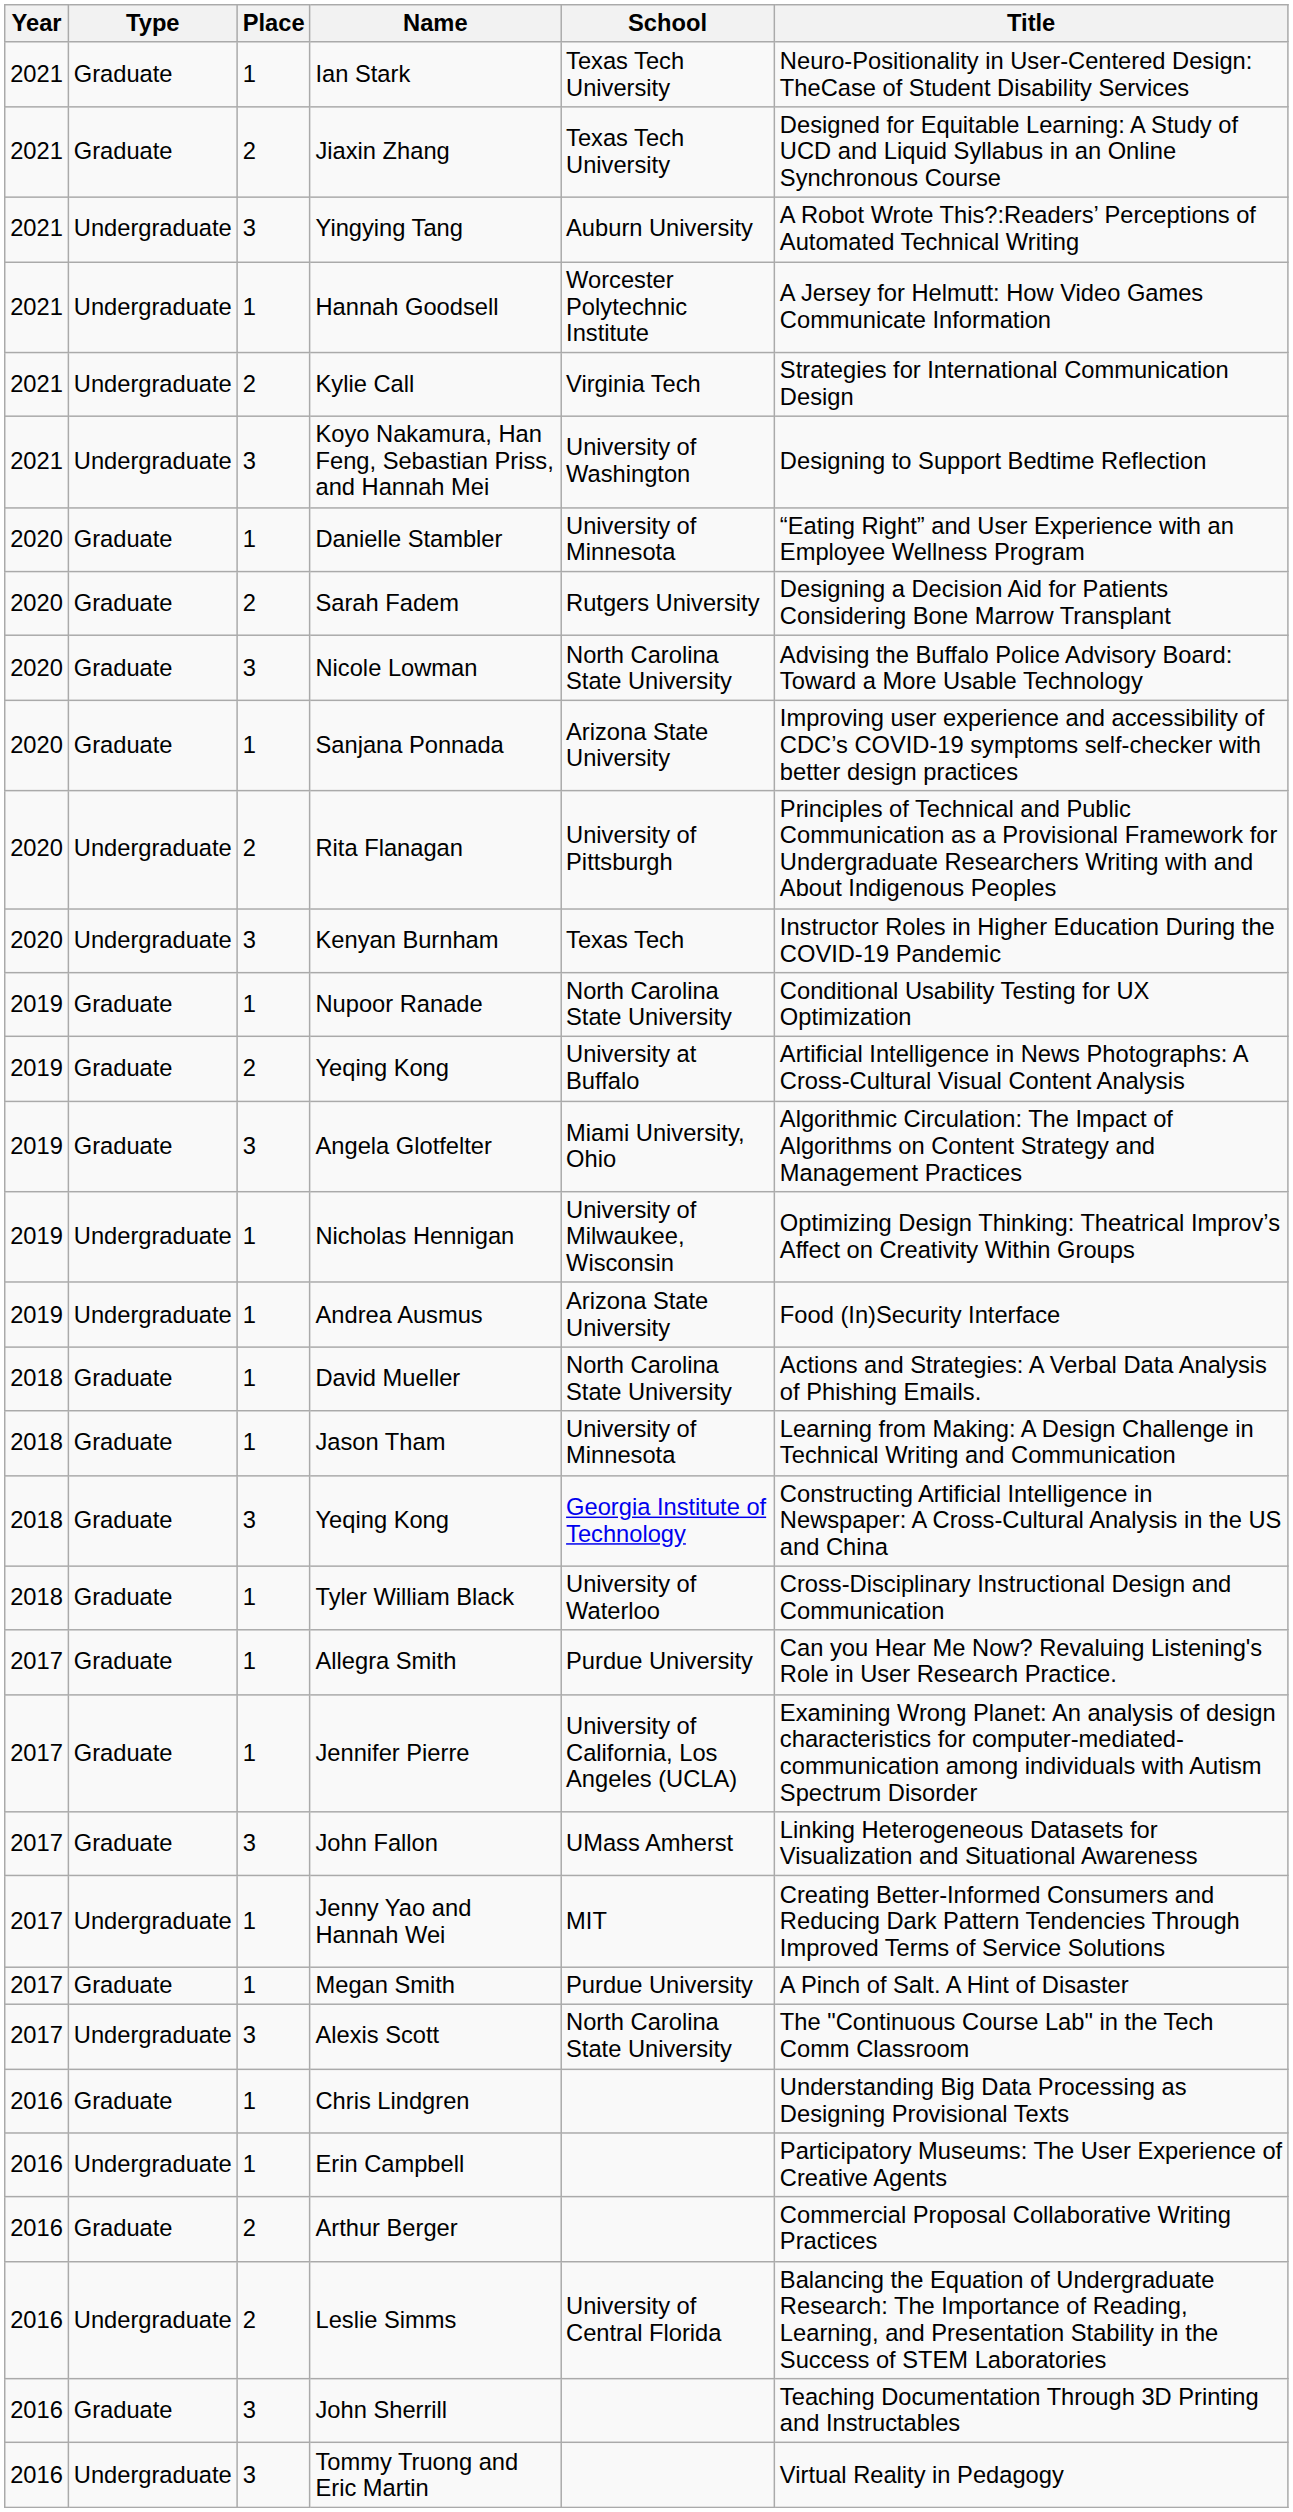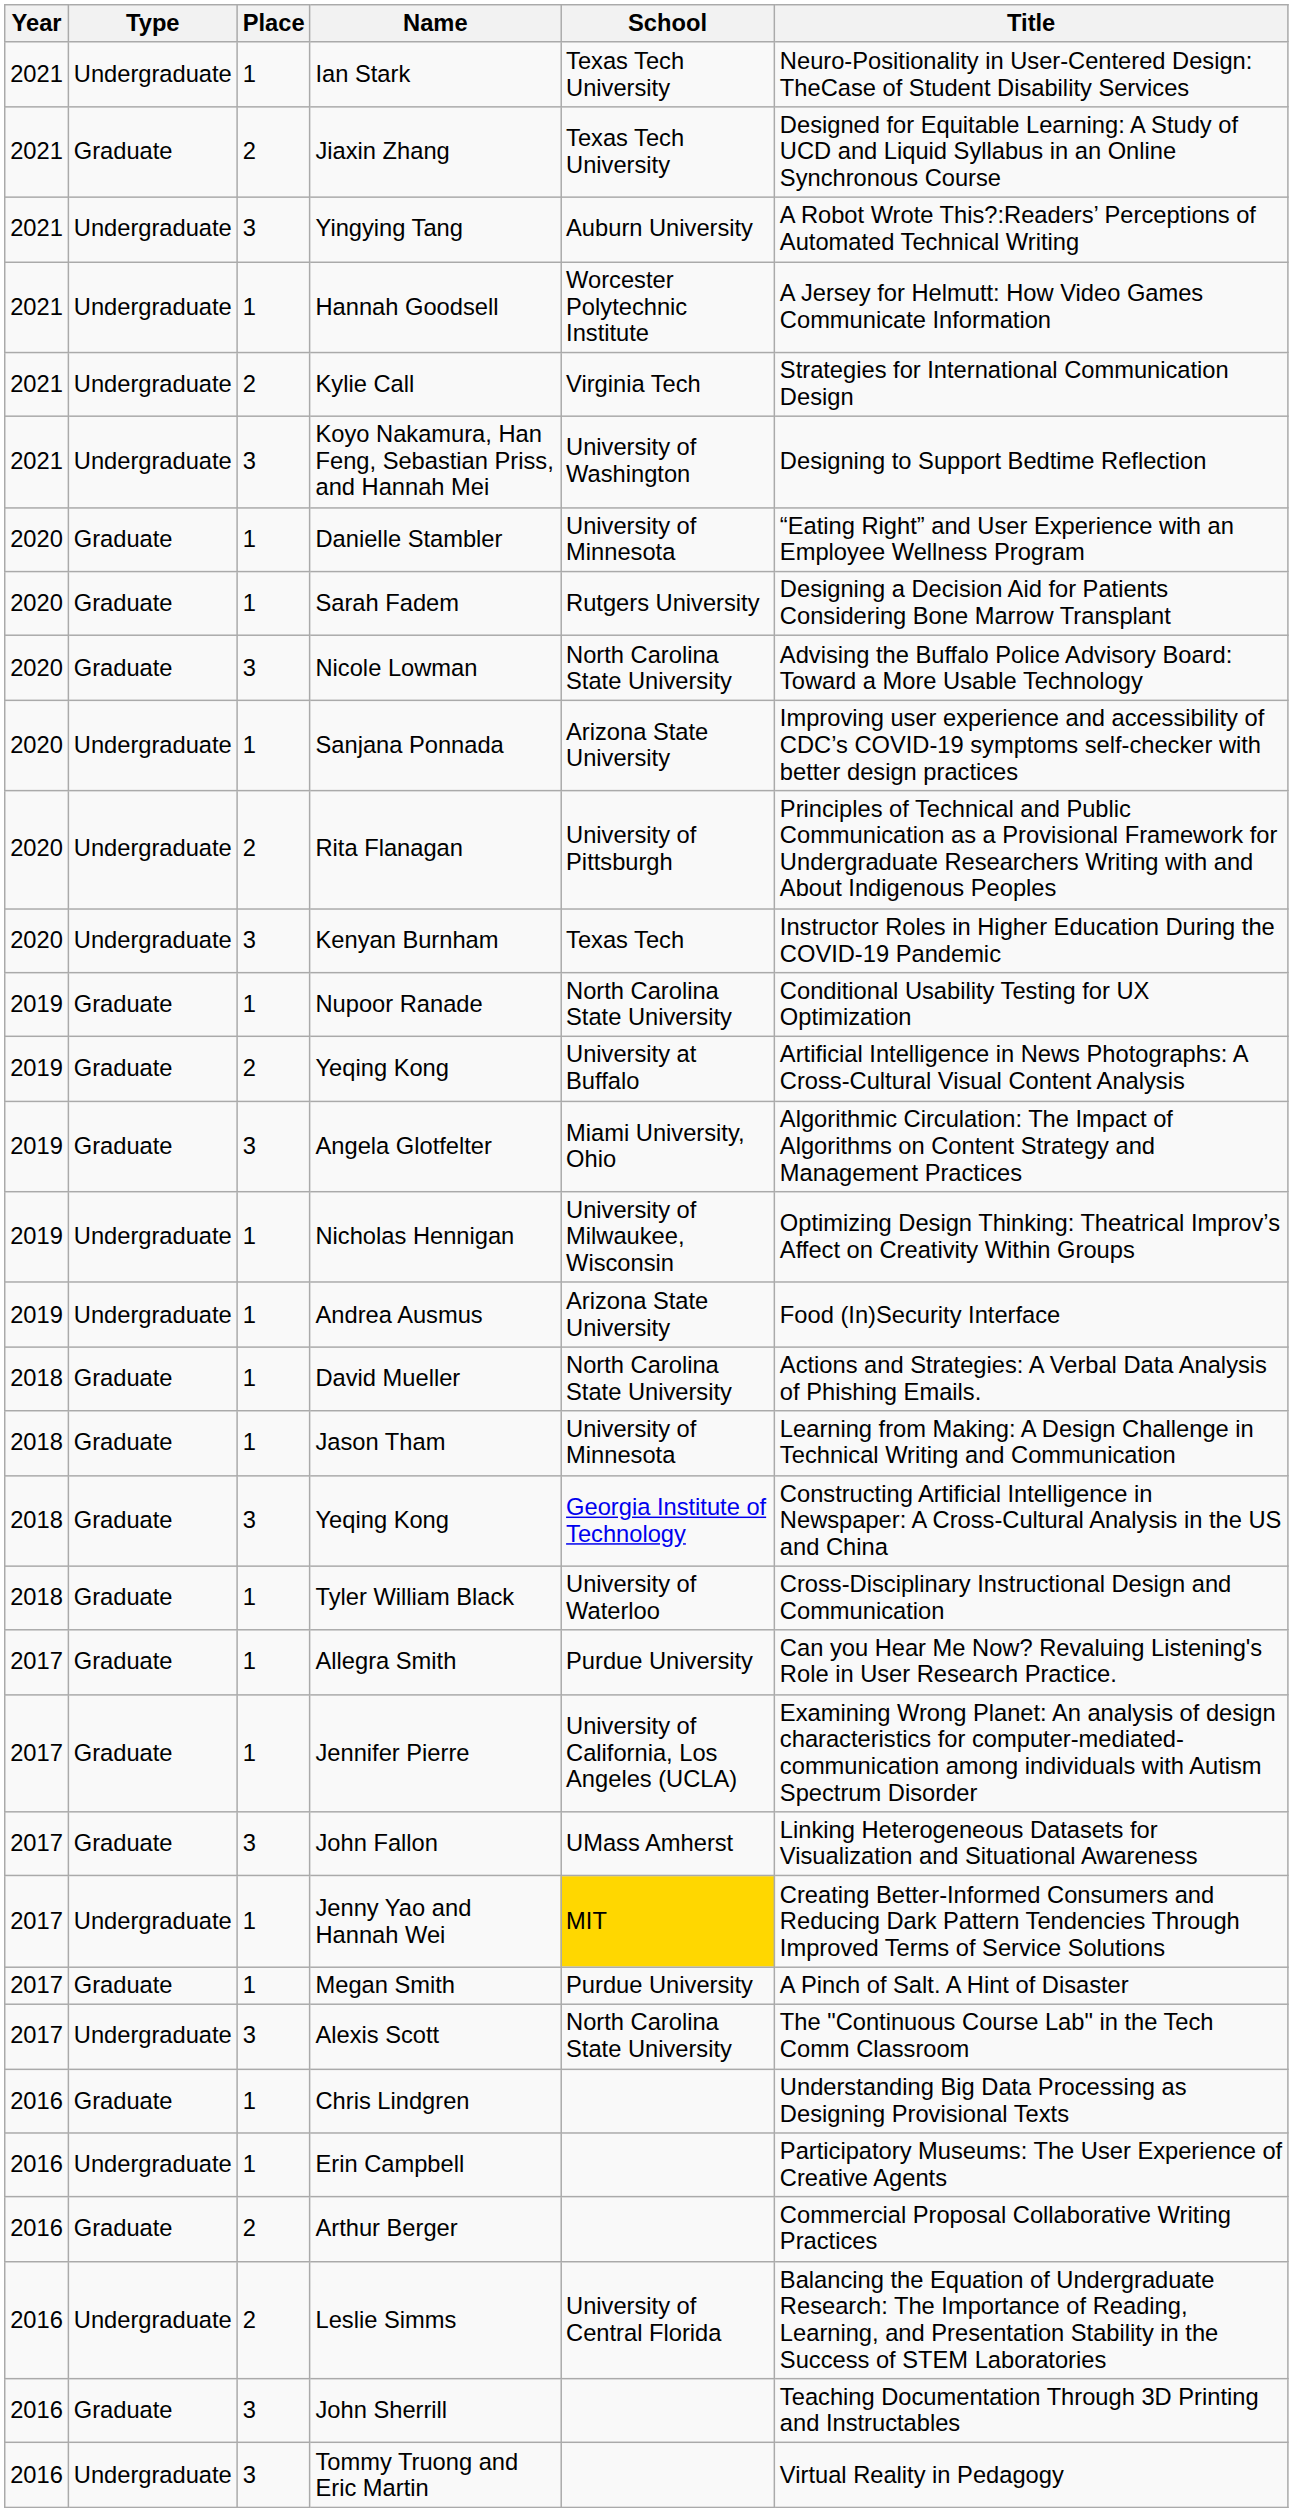Ian Stark | Type: Graduate -> Undergraduate
Sarah Fadem | Place: 2 -> 1
Sanjana Ponnada | Type: Graduate -> Undergraduate
Jenny Yao and Hannah Wei | School: no background -> gold background
